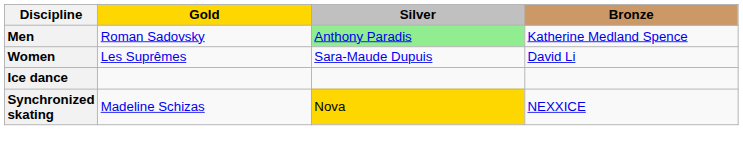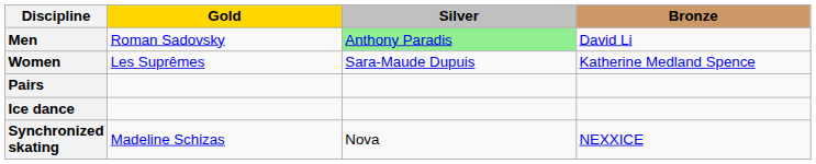Men | Bronze: Katherine Medland Spence -> David Li
Women | Bronze: David Li -> Katherine Medland Spence
+ row: Pairs
Synchronized skating | Silver: gold background -> no background
